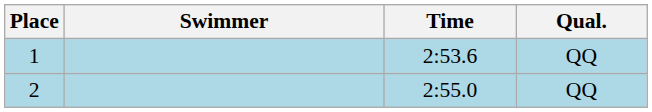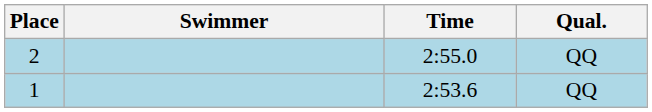rows swapped: 1 <-> 2
